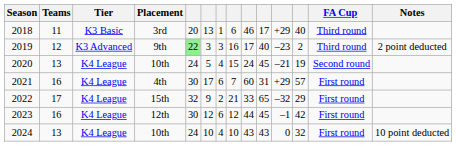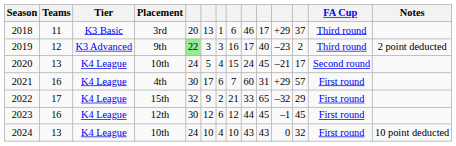2018 | column 12: 40 -> 37
2020 | column 12: 19 -> 17
2023 | column 12: 42 -> 45
